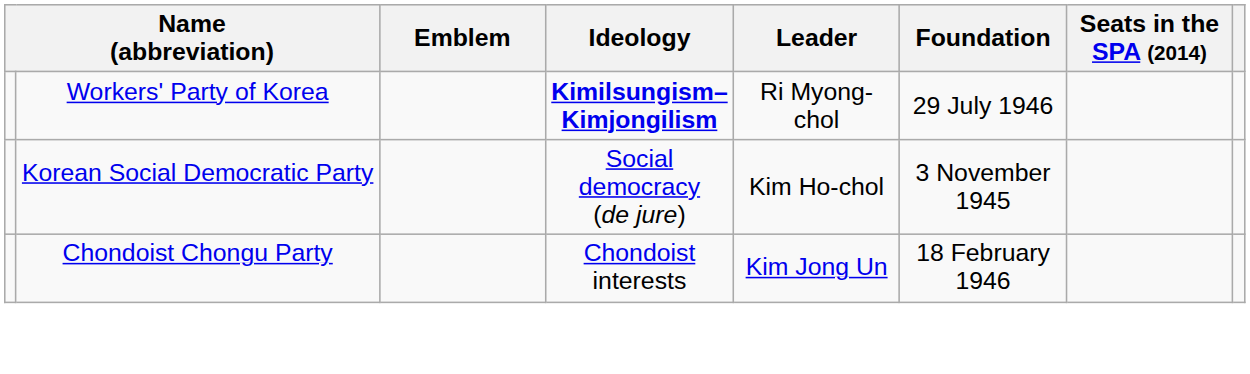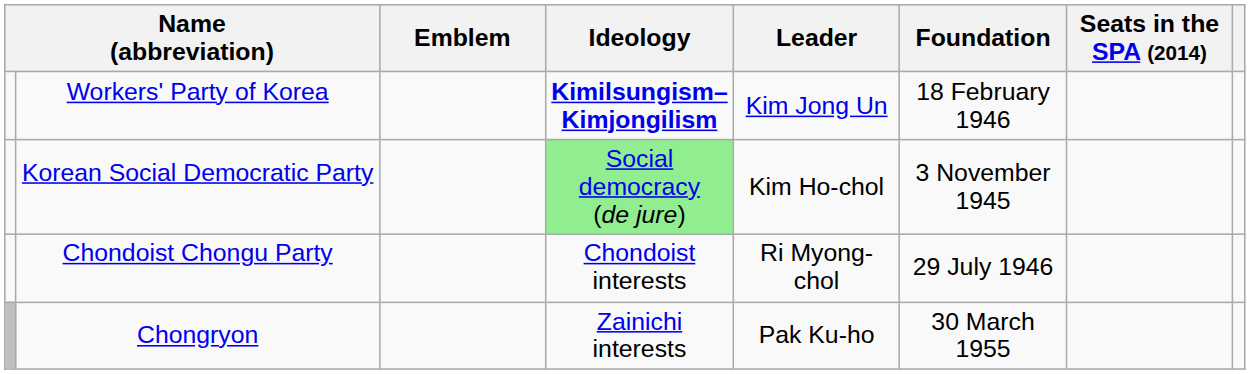Workers' Party of Korea | Leader: Ri Myong-chol -> Kim Jong Un
Workers' Party of Korea | Foundation: 29 July 1946 -> 18 February 1946
Korean Social Democratic Party | Ideology: no background -> lightgreen background
Chondoist Chongu Party | Leader: Kim Jong Un -> Ri Myong-chol
Chondoist Chongu Party | Foundation: 18 February 1946 -> 29 July 1946
+ row: Chongryon | Zainichi interests | Pak Ku-ho | 30 March 1955
